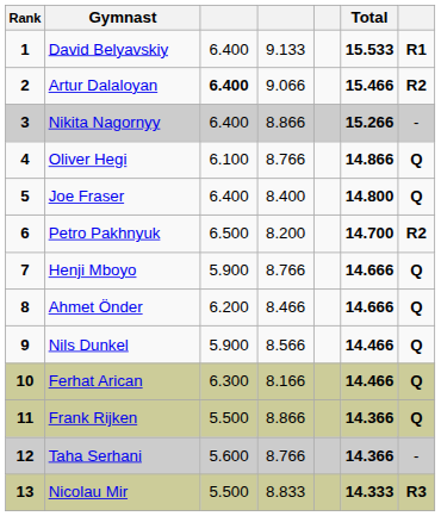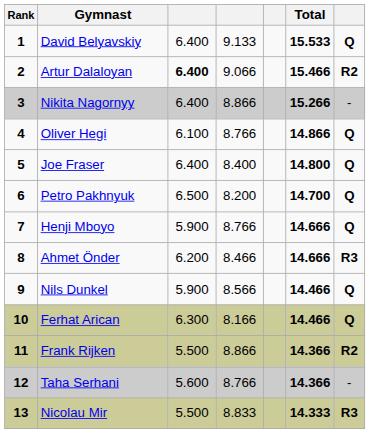David Belyavskiy | column 7: R1 -> Q
Petro Pakhnyuk | column 7: R2 -> Q
Ahmet Önder | column 7: Q -> R3
Frank Rijken | column 7: Q -> R2
